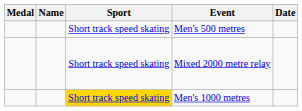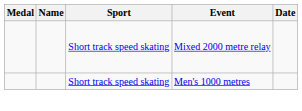- row: Short track speed skating | Men's 500 metres
Men's 1000 metres | Sport: gold background -> no background
